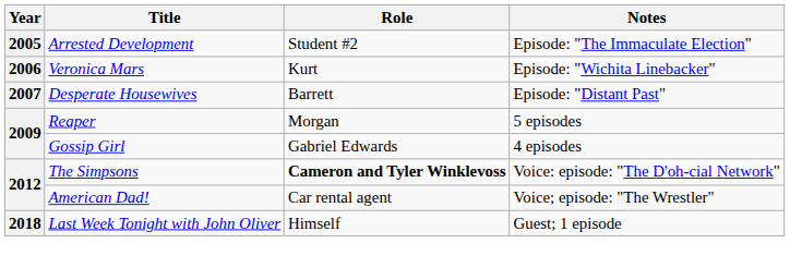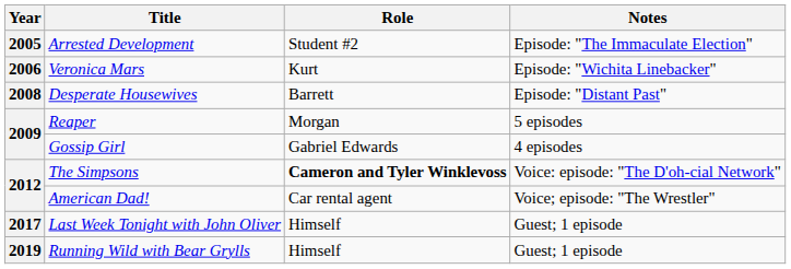Desperate Housewives | Year: 2007 -> 2008
Last Week Tonight with John Oliver | Year: 2018 -> 2017
+ row: 2019 | Running Wild with Bear Grylls | Himself | Guest; 1 episode
